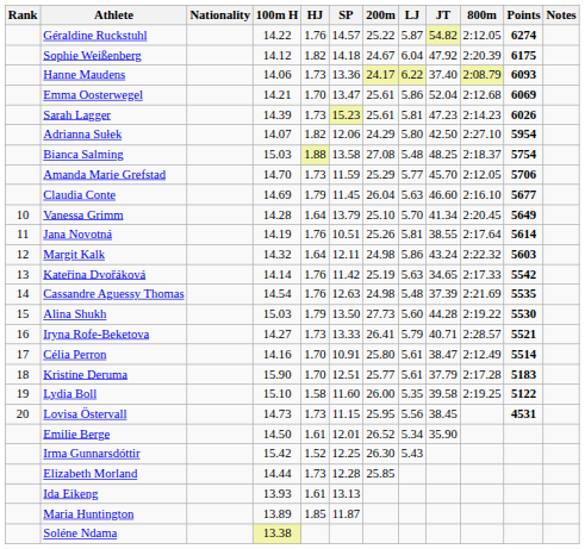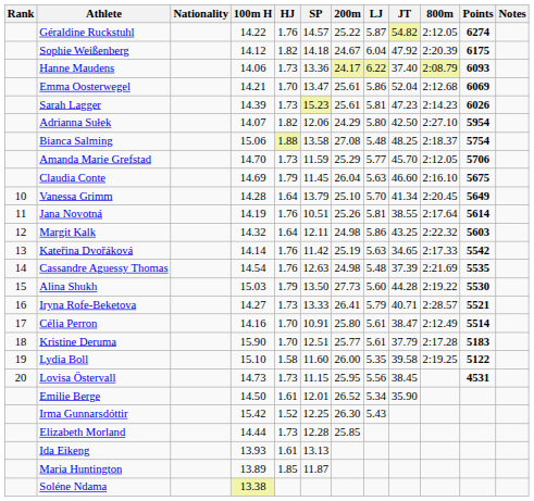Bianca Salming | 100m H: 15.03 -> 15.06
Claudia Conte | Points: 5677 -> 5675
Margit Kalk | JT: 43.24 -> 43.25
